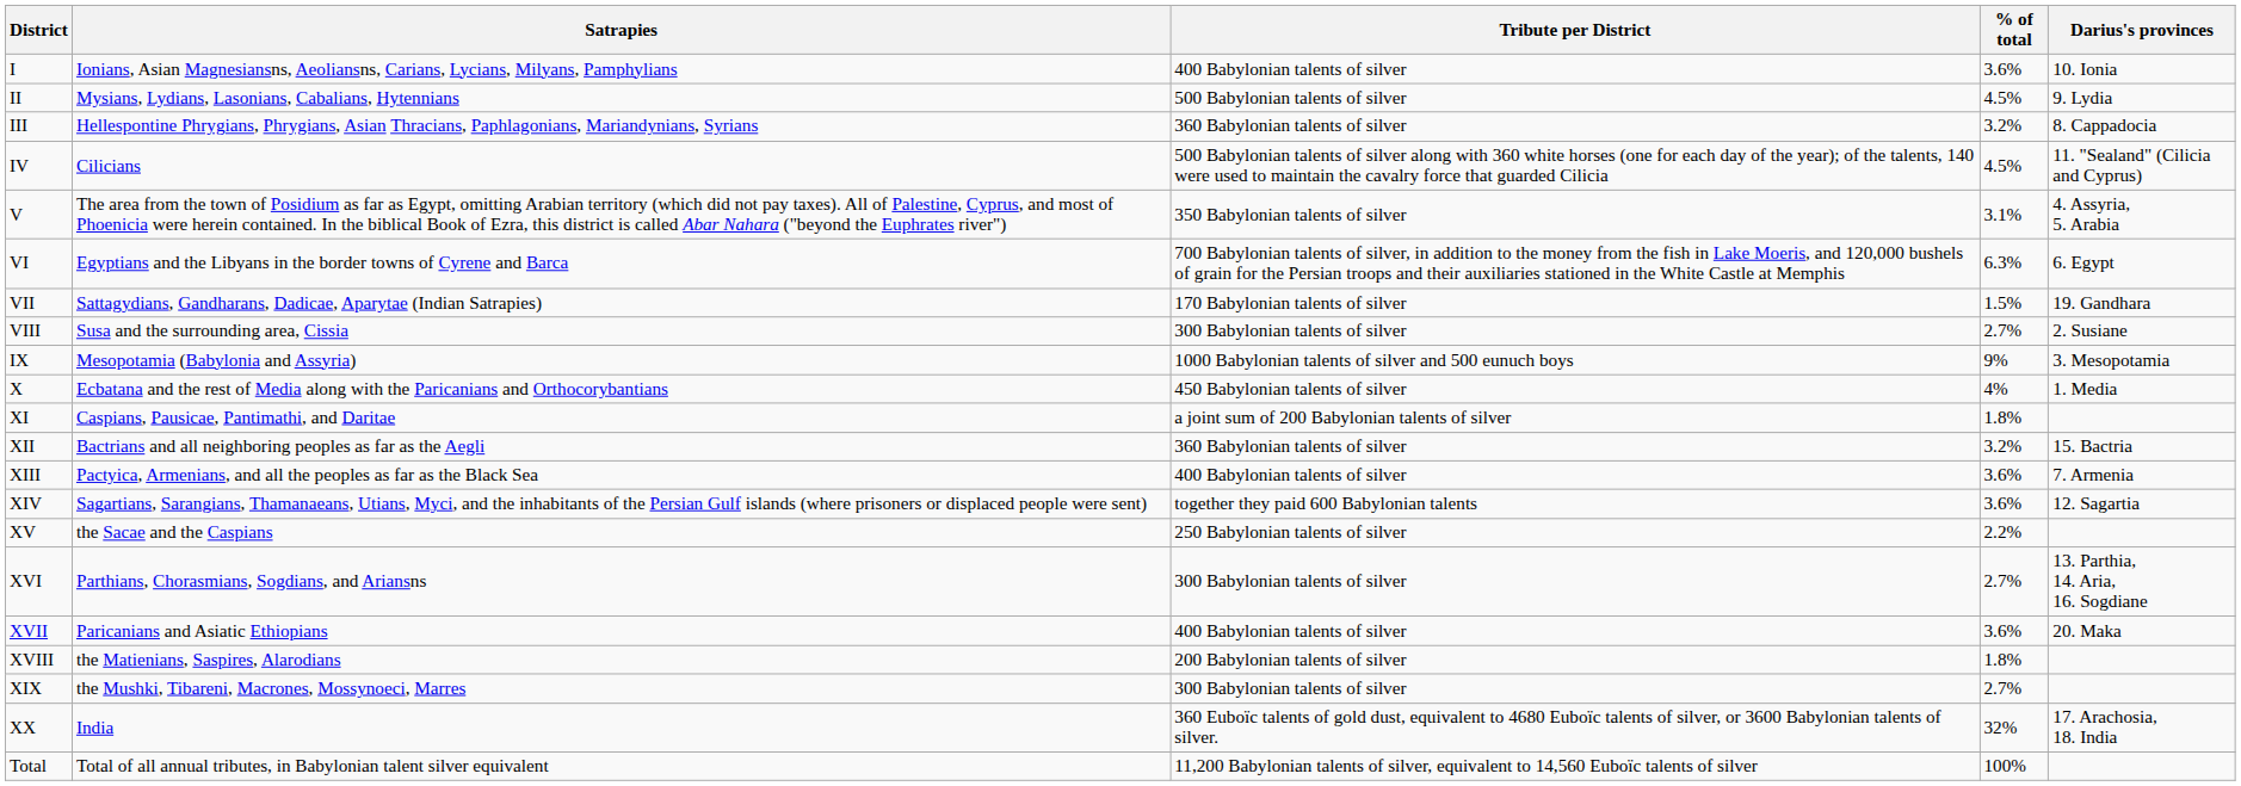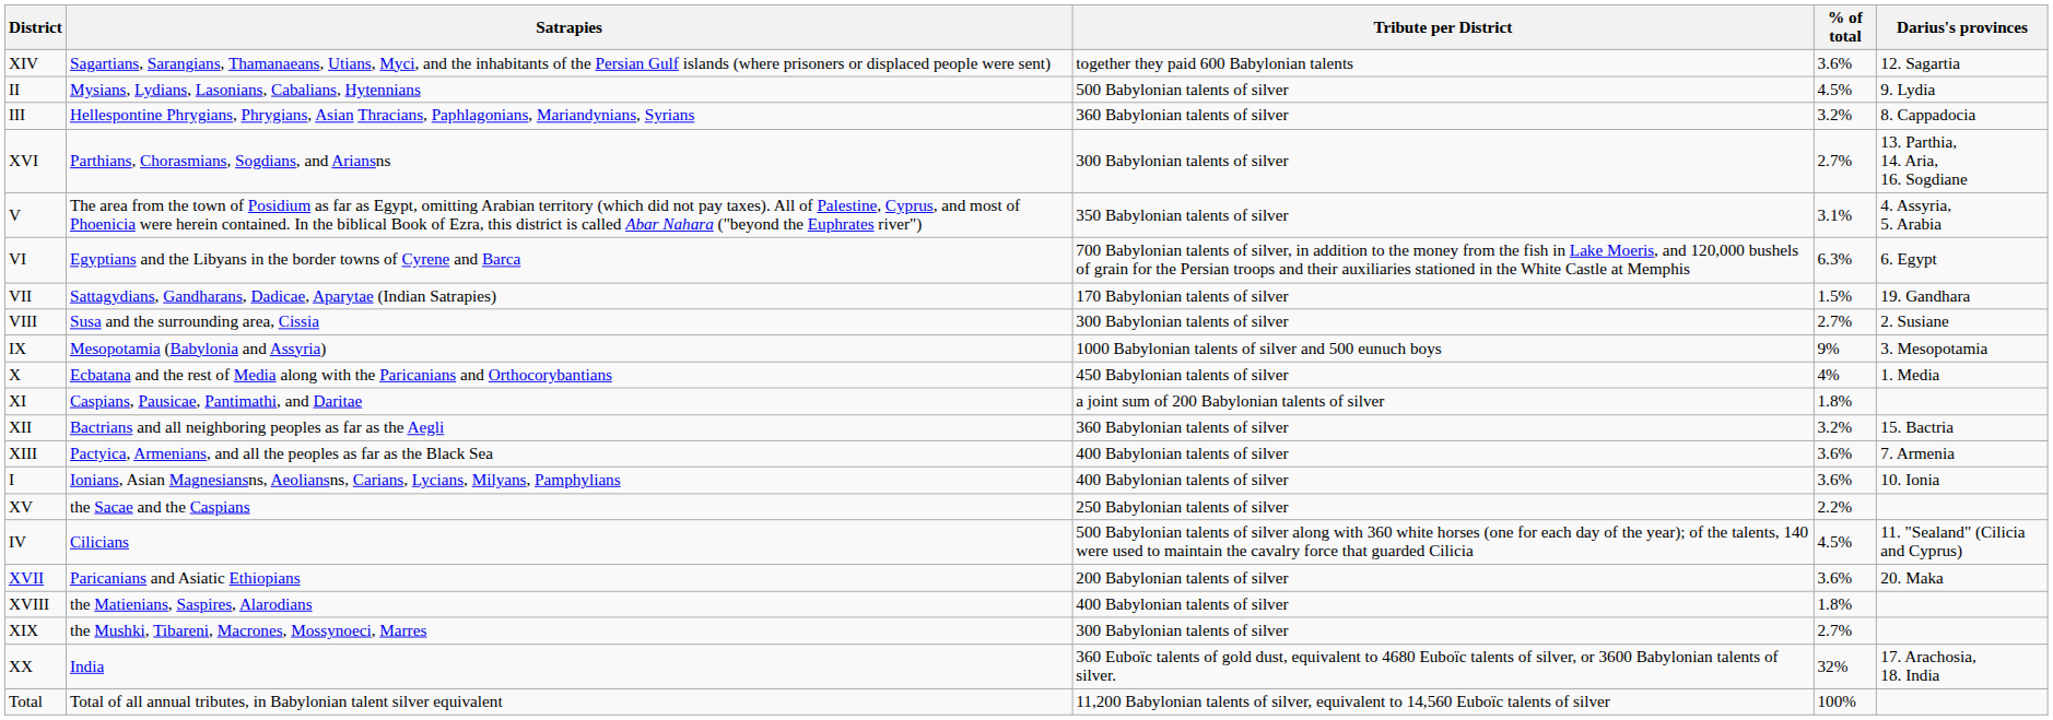rows swapped: I <-> XIV
rows swapped: IV <-> XVI
XVII | Tribute per District: 400 Babylonian talents of silver -> 200 Babylonian talents of silver
XVIII | Tribute per District: 200 Babylonian talents of silver -> 400 Babylonian talents of silver
